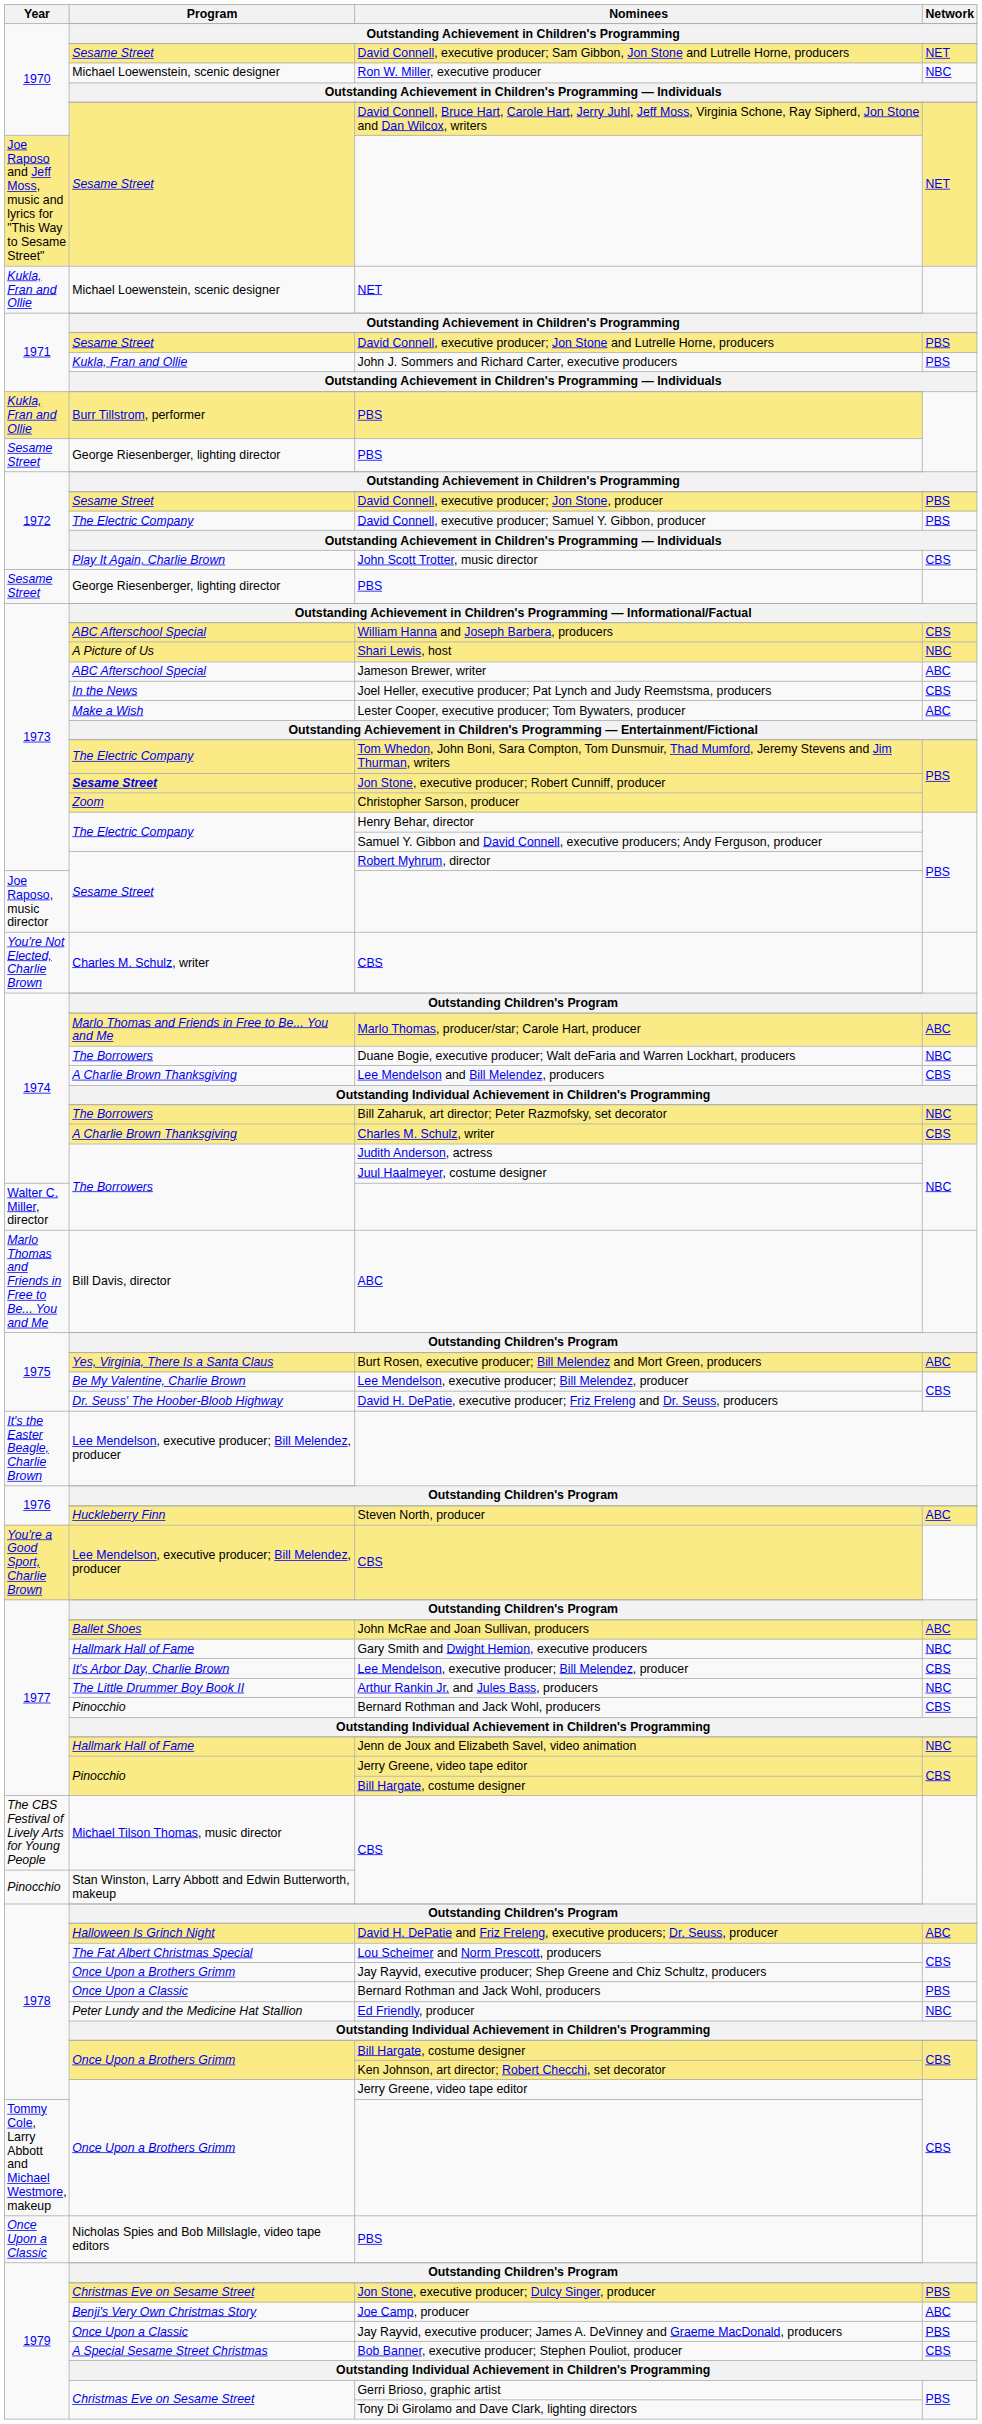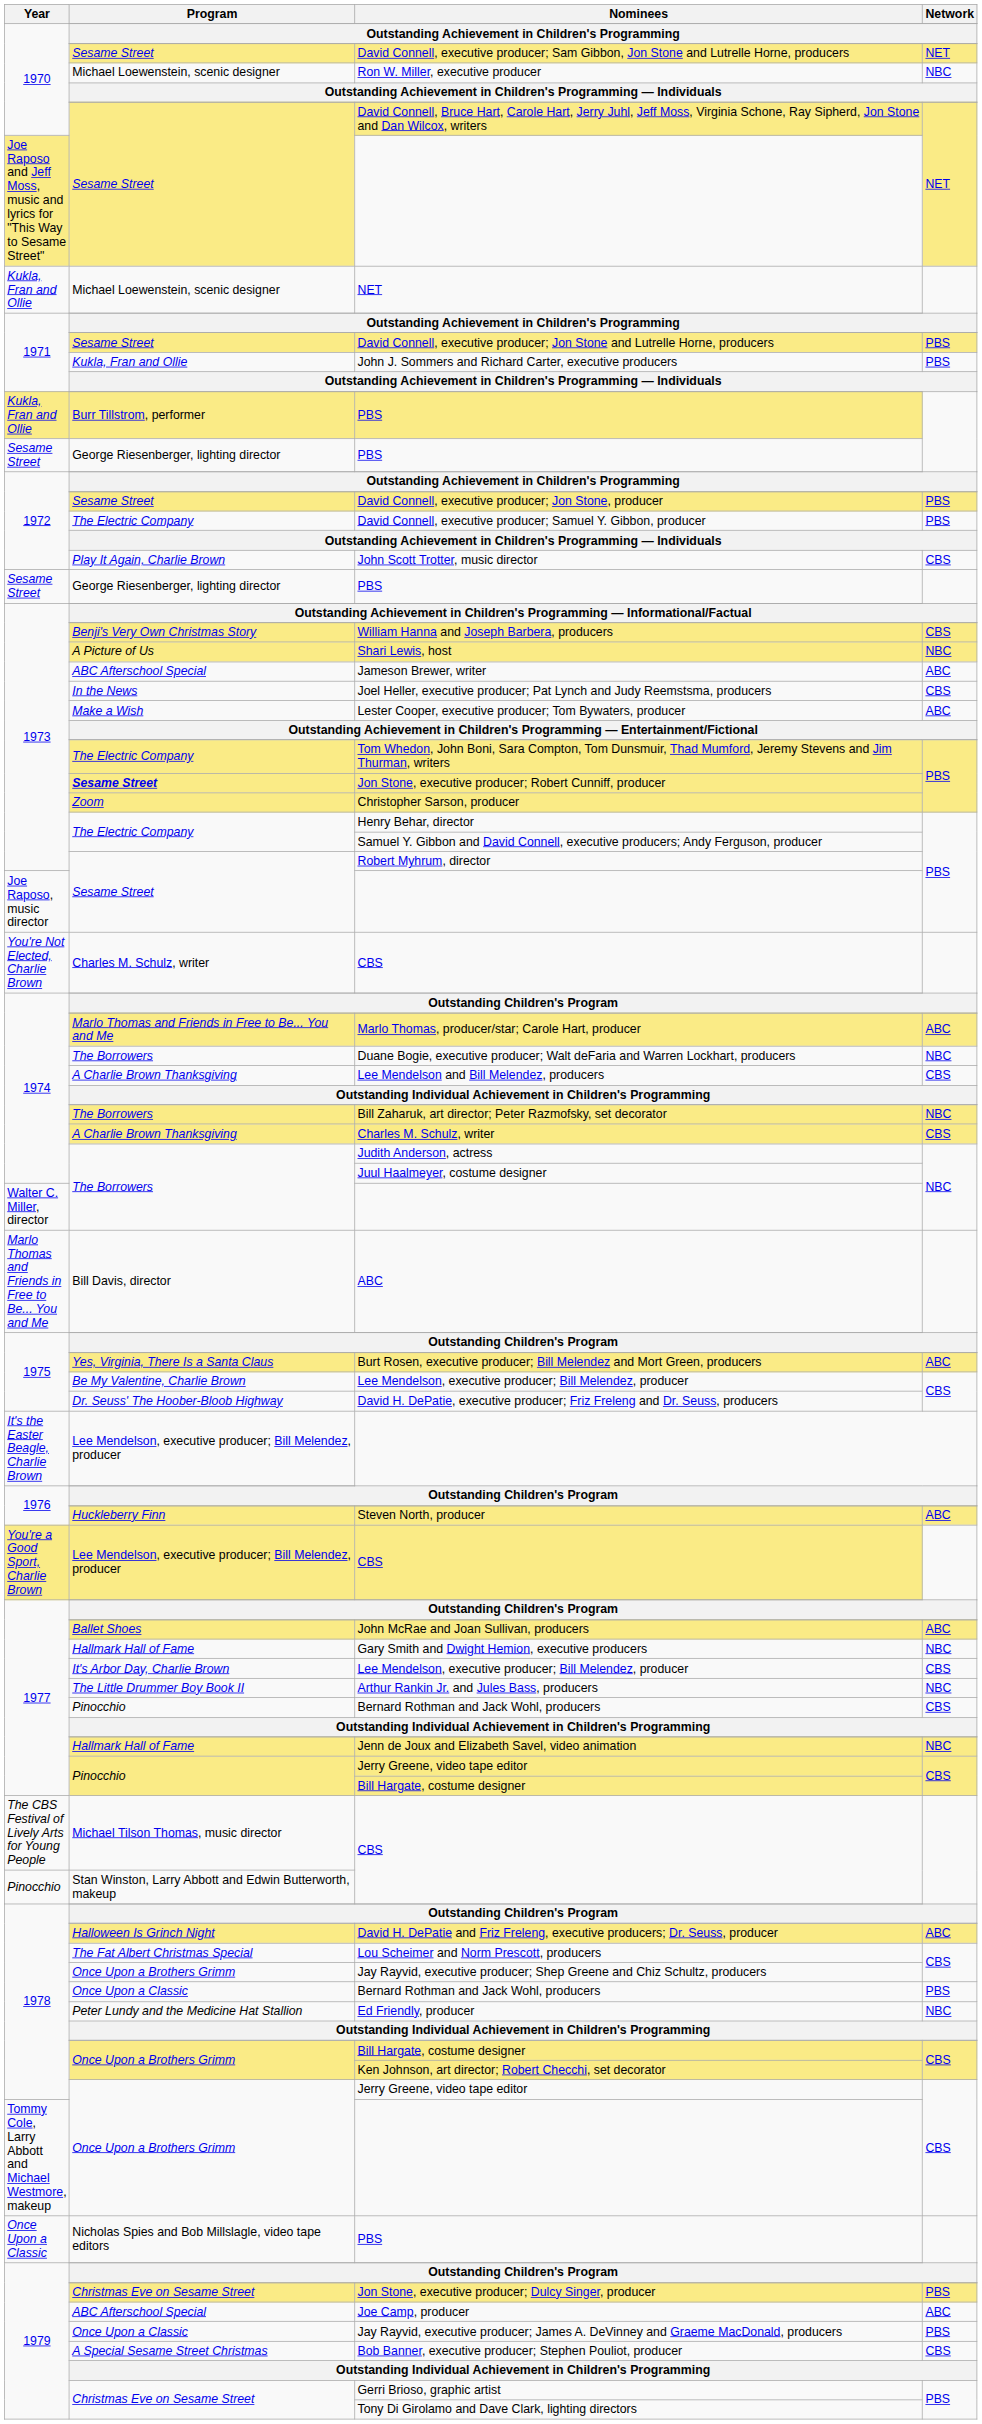William Hanna and Joseph Barbera, producers | Program: ABC Afterschool Special -> Benji's Very Own Christmas Story
Joe Camp, producer | Program: Benji's Very Own Christmas Story -> ABC Afterschool Special
